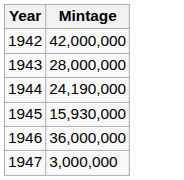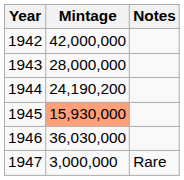+ column: Notes | Rare
1944 | Mintage: 24,190,000 -> 24,190,200
1945 | Mintage: no background -> lightsalmon background
1946 | Mintage: 36,000,000 -> 36,030,000
